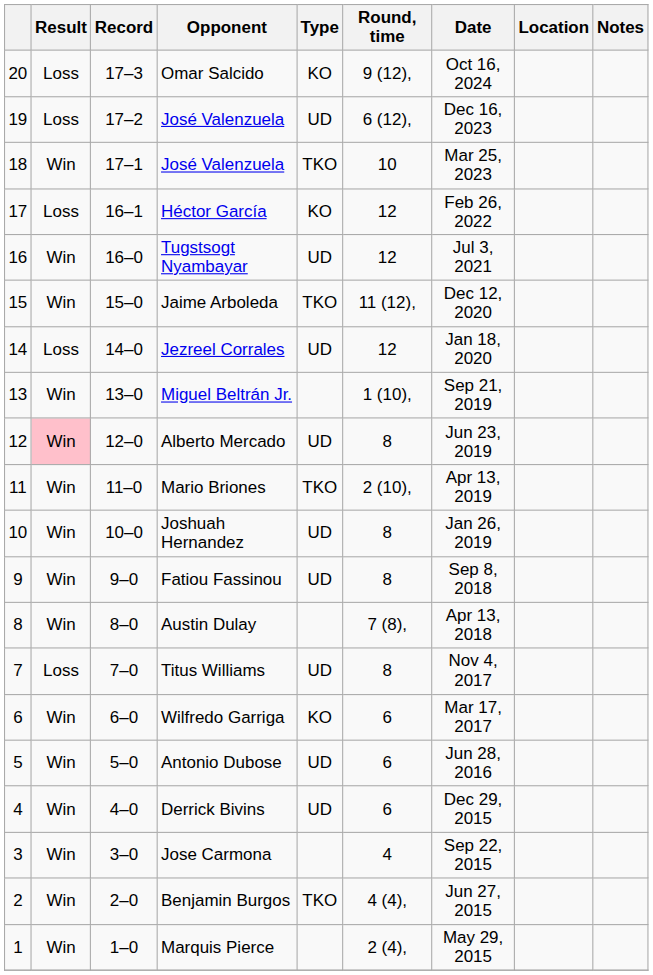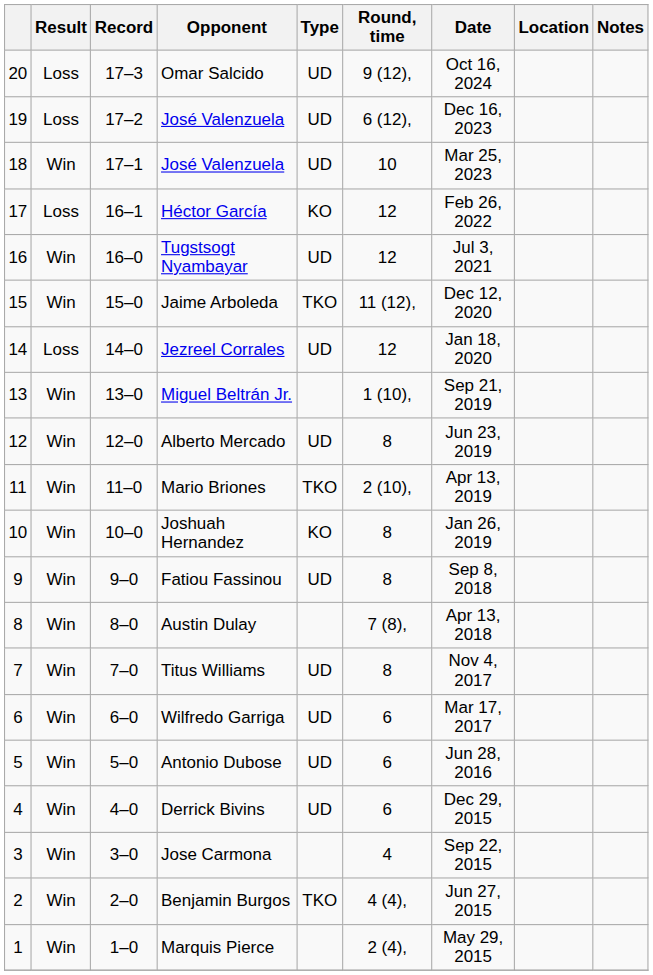Omar Salcido | Type: KO -> UD
18 / José Valenzuela | Type: TKO -> UD
Alberto Mercado | Result: pink background -> no background
Joshuah Hernandez | Type: UD -> KO
Titus Williams | Result: Loss -> Win
Wilfredo Garriga | Type: KO -> UD
